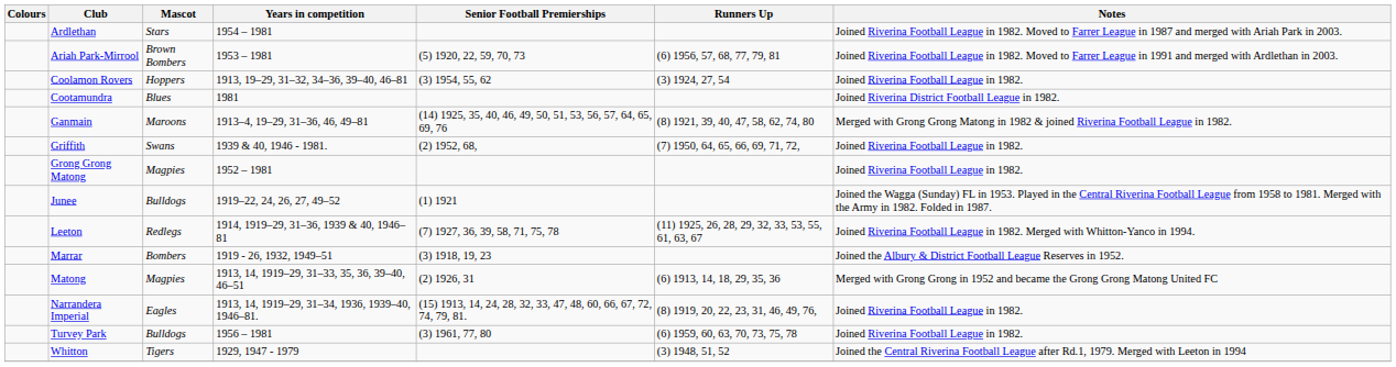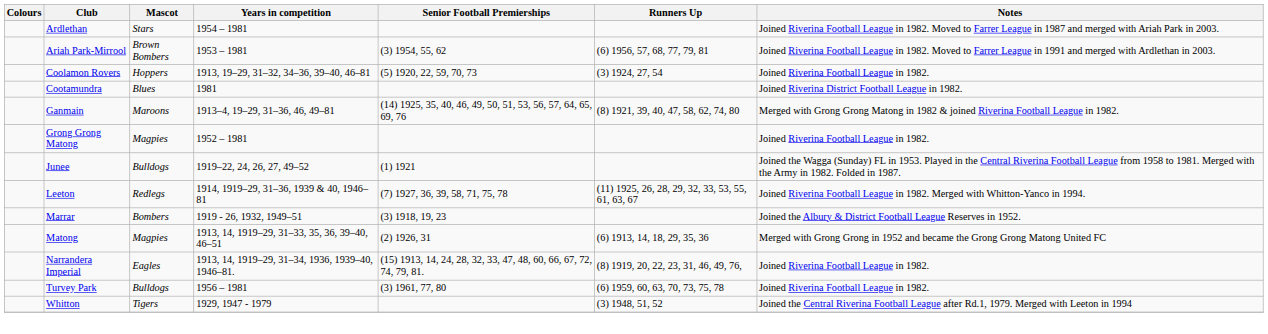Ariah Park-Mirrool | Senior Football Premierships: (5) 1920, 22, 59, 70, 73 -> (3) 1954, 55, 62
Coolamon Rovers | Senior Football Premierships: (3) 1954, 55, 62 -> (5) 1920, 22, 59, 70, 73
- row: Griffith | Swans | 1939 & 40, 1946 - 1981. | (2) 1952, 68, | (7) 1950, 64, 65, 66, 69, 71, 72, | Joined Riverina Football League in 1982.
